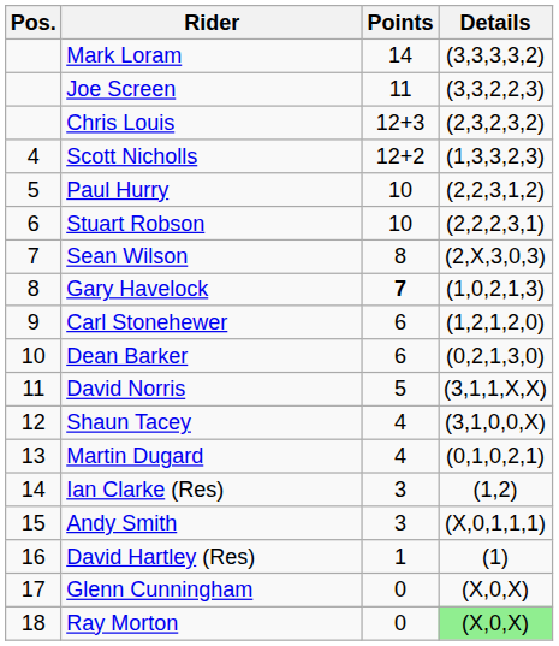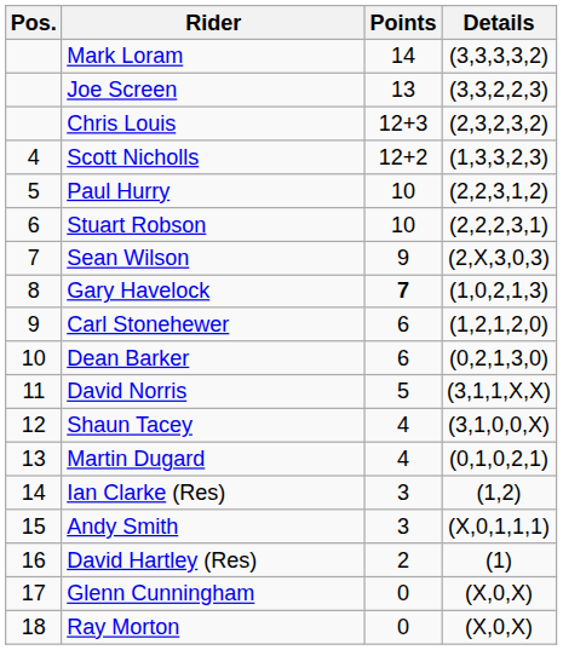Joe Screen | Points: 11 -> 13
Sean Wilson | Points: 8 -> 9
David Hartley (Res) | Points: 1 -> 2
Ray Morton | Details: lightgreen background -> no background
